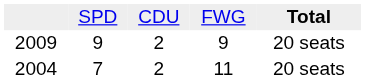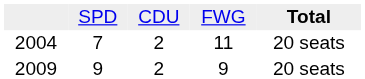rows swapped: 2009 <-> 2004
